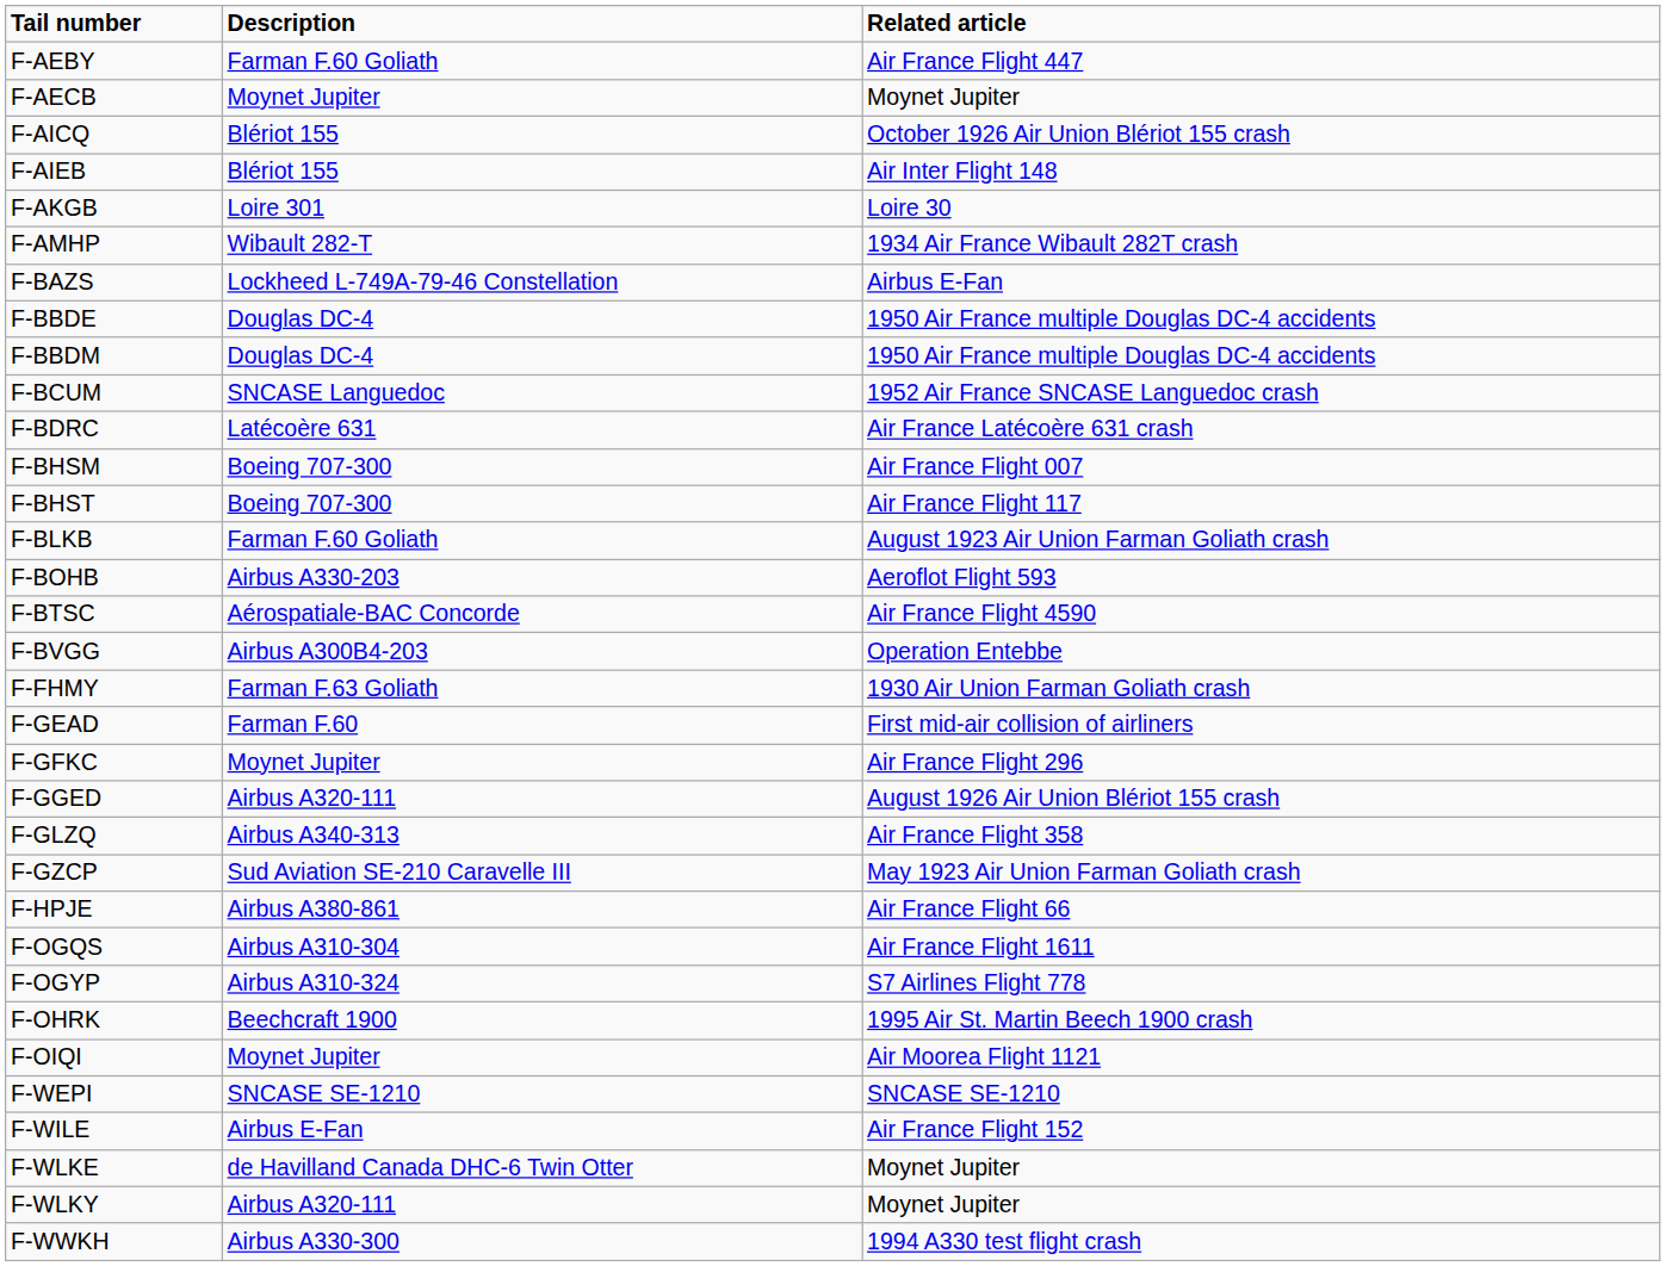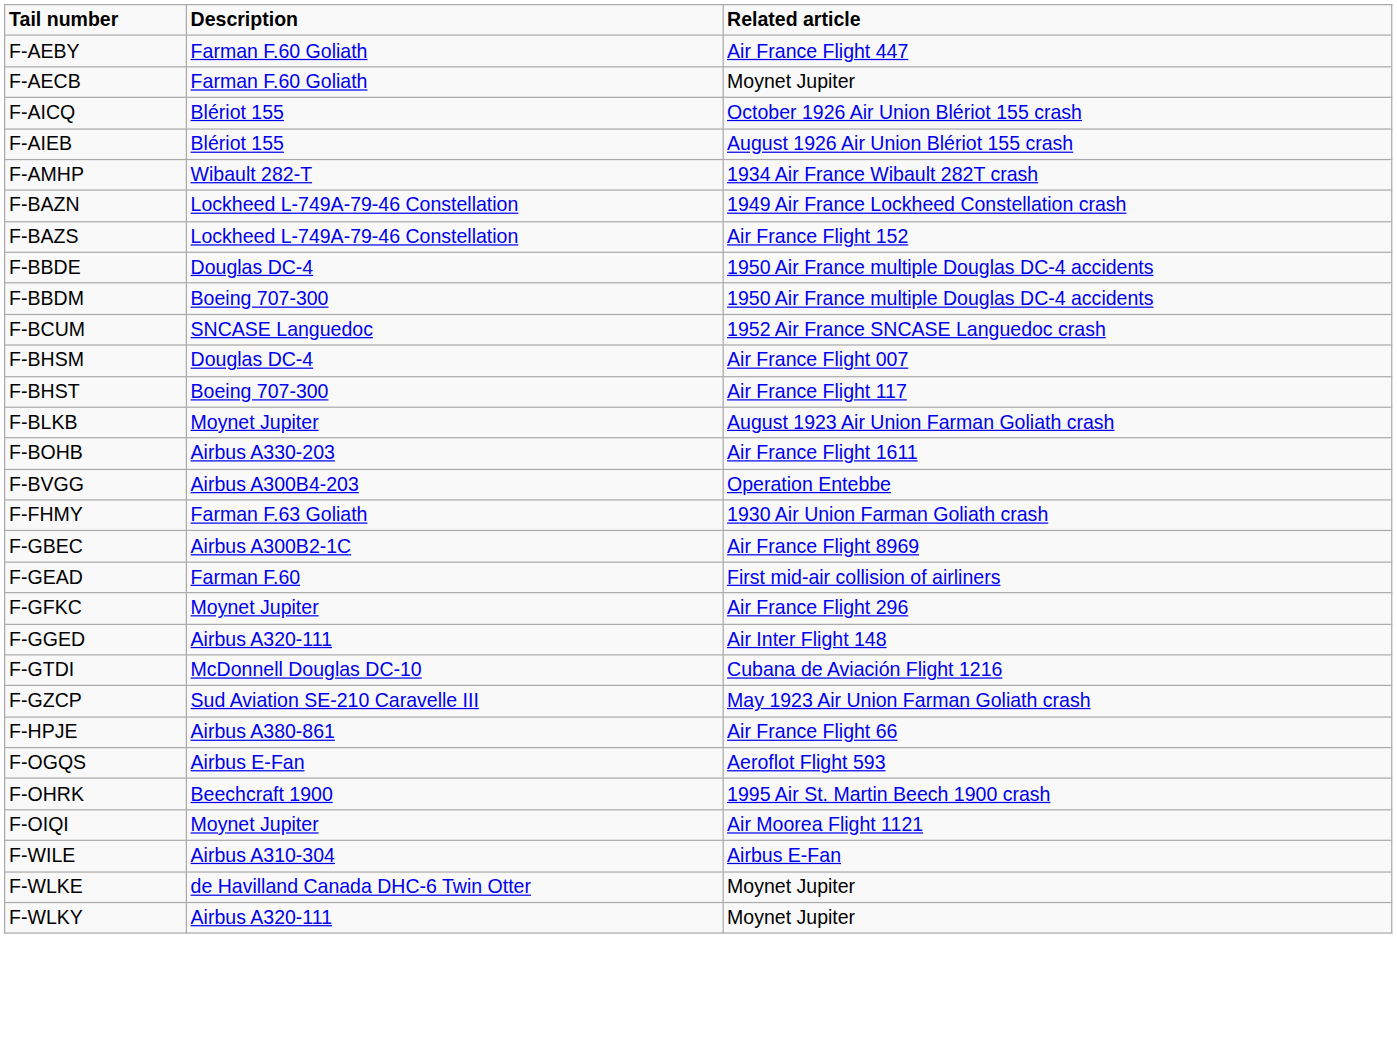F-AECB | Description: Moynet Jupiter -> Farman F.60 Goliath
F-AIEB | Related article: Air Inter Flight 148 -> August 1926 Air Union Blériot 155 crash
- row: F-AKGB | Loire 301 | Loire 30
+ row: F-BAZN | Lockheed L-749A-79-46 Constellation | 1949 Air France Lockheed Constellation crash
F-BAZS | Related article: Airbus E-Fan -> Air France Flight 152
F-BBDM | Description: Douglas DC-4 -> Boeing 707-300
- row: F-BDRC | Latécoère 631 | Air France Latécoère 631 crash
F-BHSM | Description: Boeing 707-300 -> Douglas DC-4
F-BLKB | Description: Farman F.60 Goliath -> Moynet Jupiter
F-BOHB | Related article: Aeroflot Flight 593 -> Air France Flight 1611
- row: F-BTSC | Aérospatiale-BAC Concorde | Air France Flight 4590
+ row: F-GBEC | Airbus A300B2-1C | Air France Flight 8969
F-GGED | Related article: August 1926 Air Union Blériot 155 crash -> Air Inter Flight 148
- row: F-GLZQ | Airbus A340-313 | Air France Flight 358
+ row: F-GTDI | McDonnell Douglas DC-10 | Cubana de Aviación Flight 1216
F-OGQS | Description: Airbus A310-304 -> Airbus E-Fan
F-OGQS | Related article: Air France Flight 1611 -> Aeroflot Flight 593
- row: F-OGYP | Airbus A310-324 | S7 Airlines Flight 778
- row: F-WEPI | SNCASE SE-1210 | SNCASE SE-1210
F-WILE | Description: Airbus E-Fan -> Airbus A310-304
F-WILE | Related article: Air France Flight 152 -> Airbus E-Fan
- row: F-WWKH | Airbus A330-300 | 1994 A330 test flight crash
